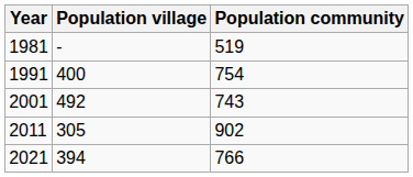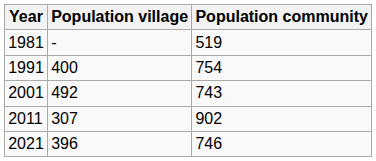2011 | Population village: 305 -> 307
2021 | Population village: 394 -> 396
2021 | Population community: 766 -> 746
